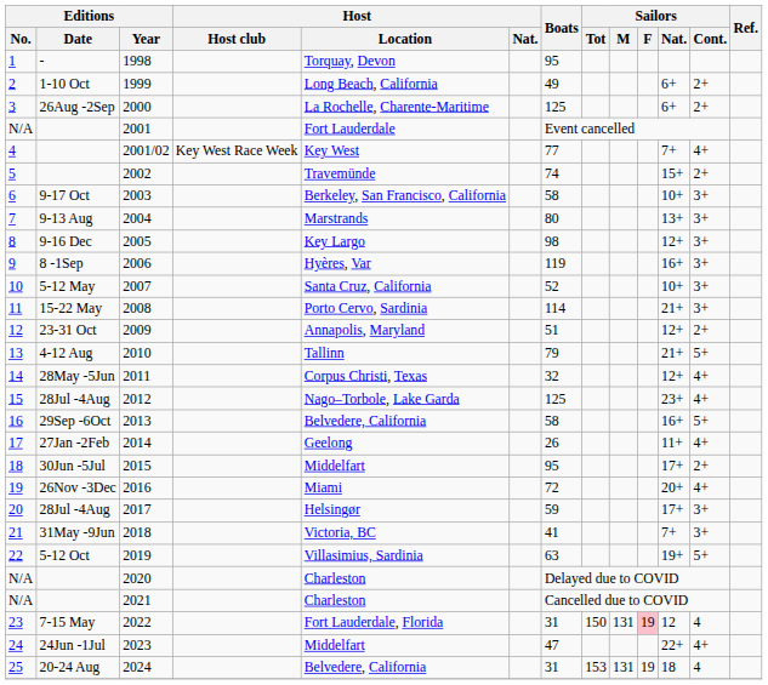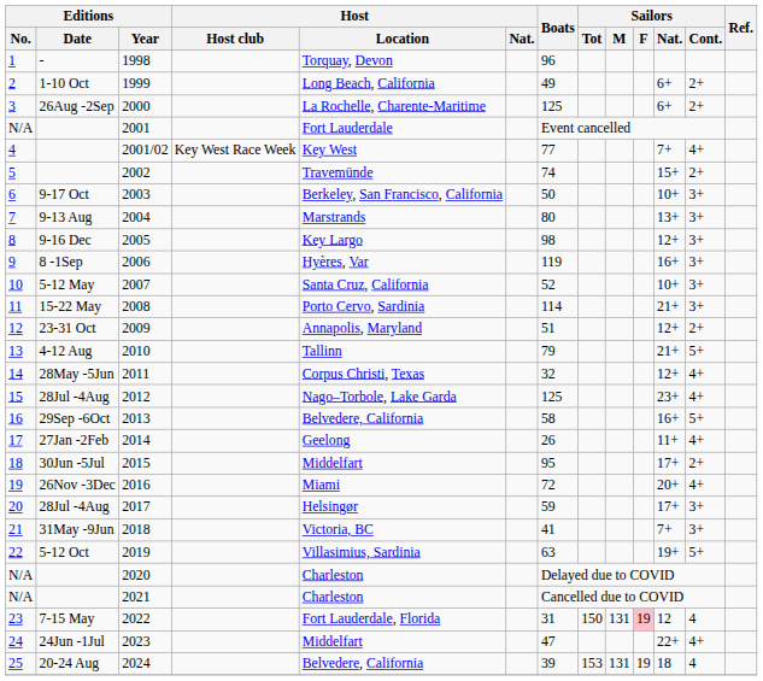1998 | Boats: 95 -> 96
2003 | Boats: 58 -> 50
2024 | Boats: 31 -> 39
